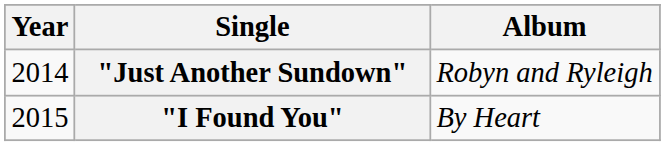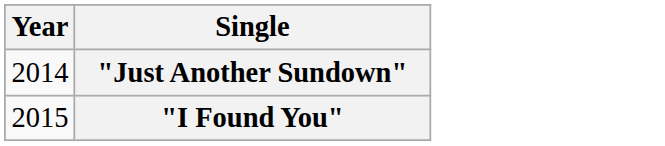- column: Album | Robyn and Ryleigh | By Heart
